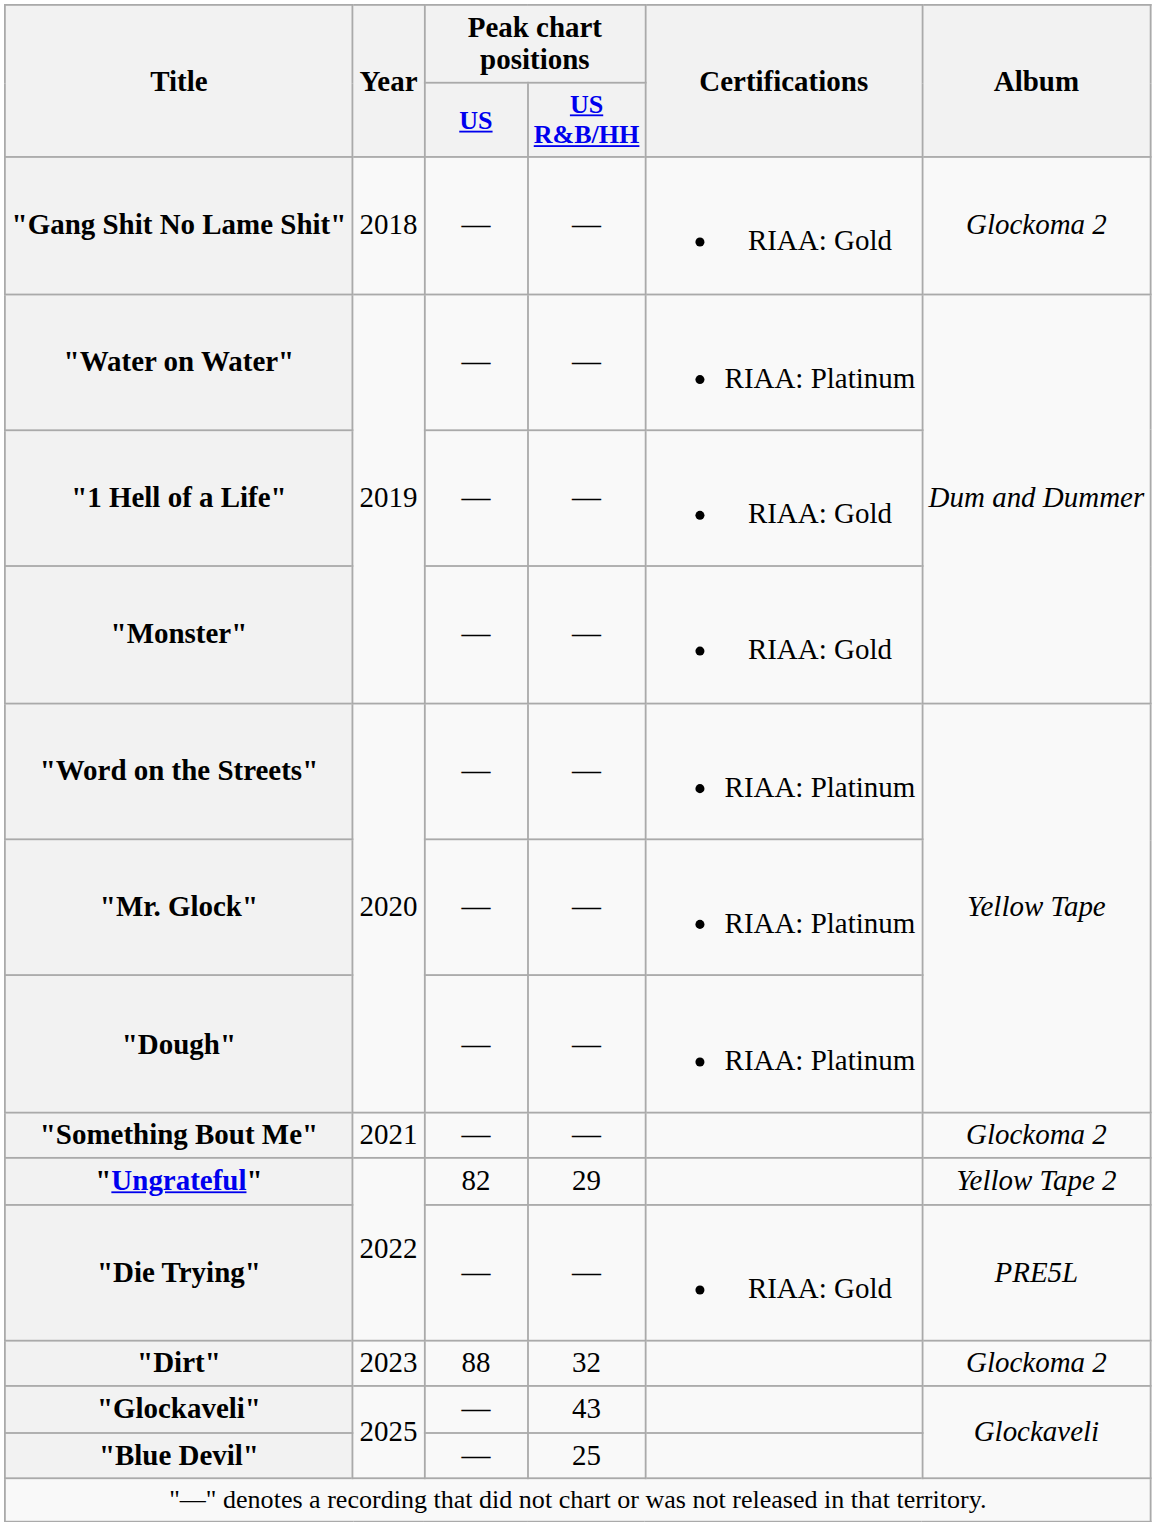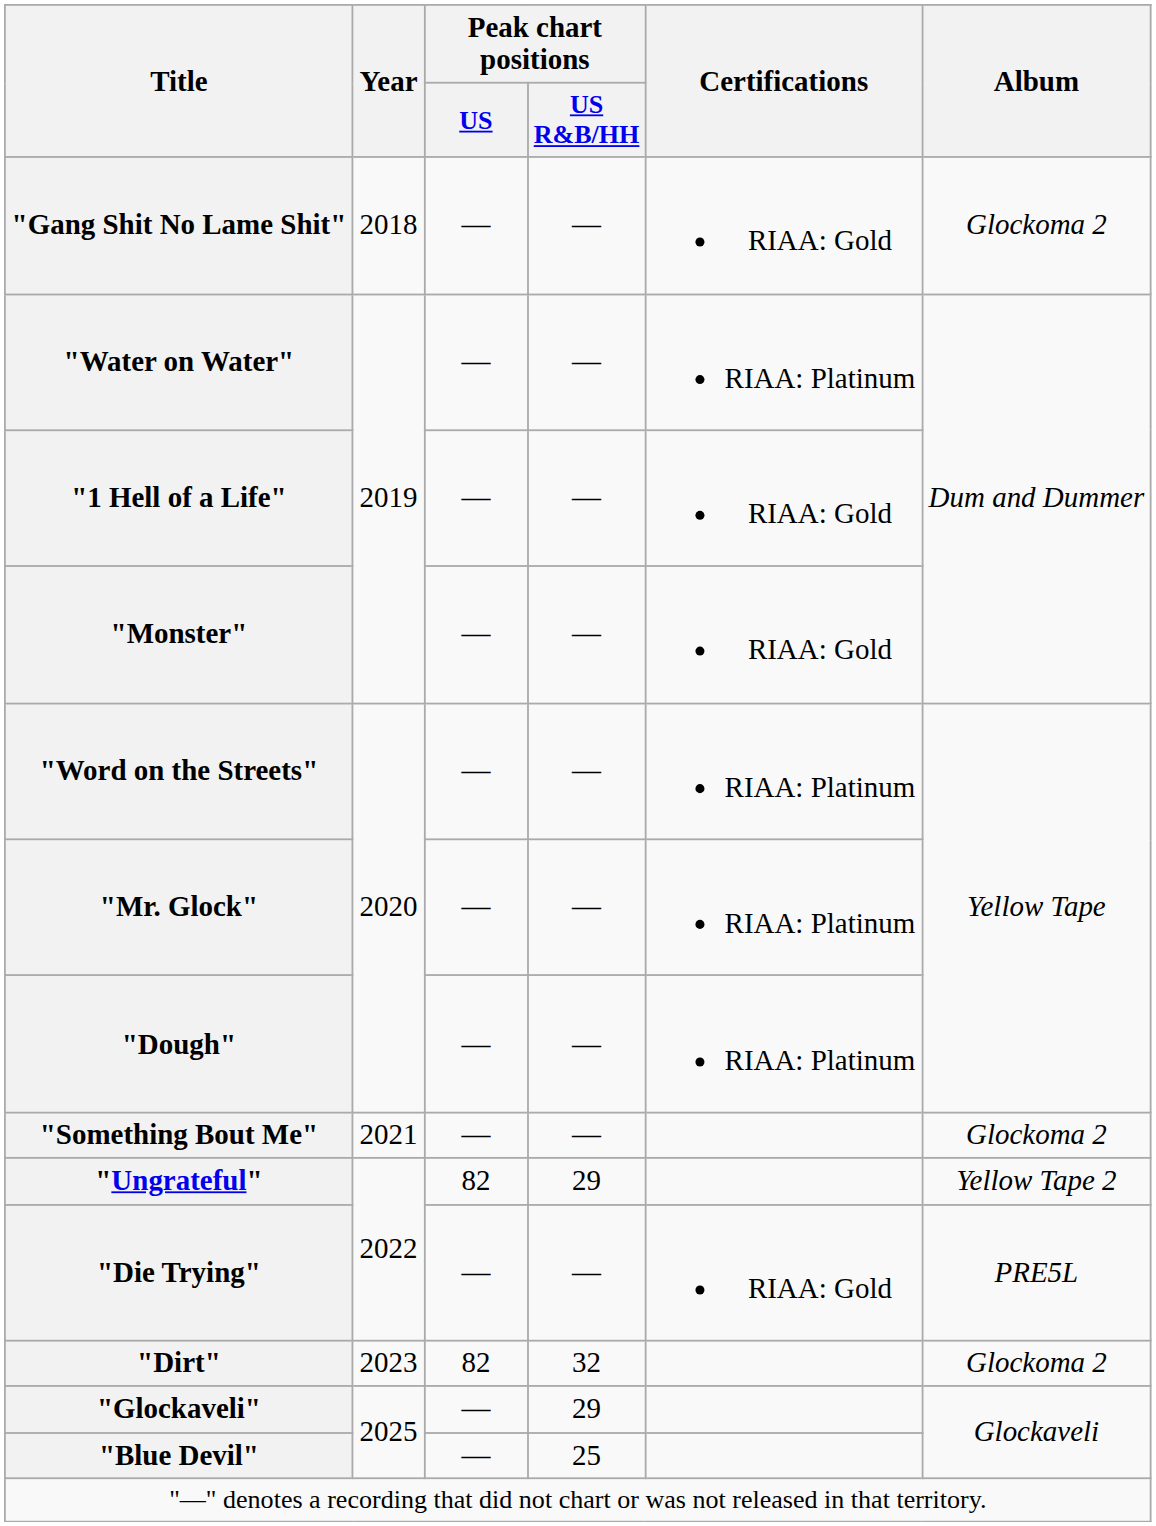"Dirt" | Peak chart positions / US: 88 -> 82
"Glockaveli" | Peak chart positions / US R&B/HH: 43 -> 29
